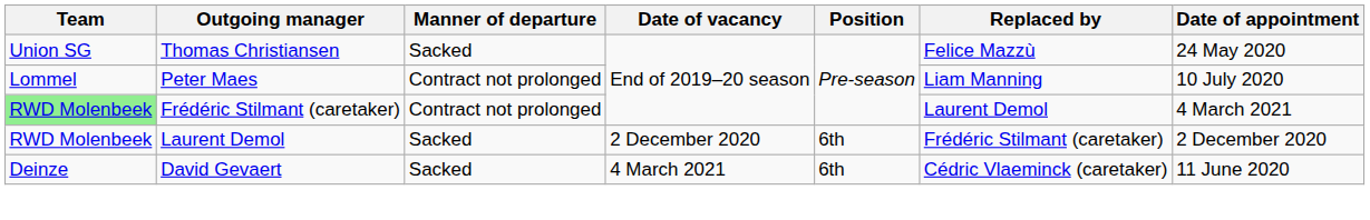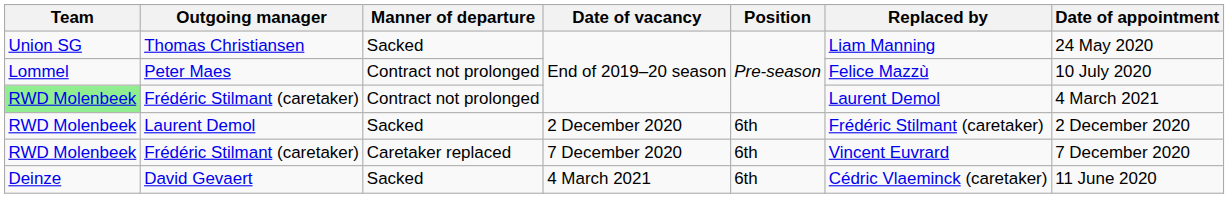Thomas Christiansen | Replaced by: Felice Mazzù -> Liam Manning
Peter Maes | Replaced by: Liam Manning -> Felice Mazzù
+ row: RWD Molenbeek | Frédéric Stilmant (caretaker) | Caretaker replaced | 7 December 2020 | 6th | Vincent Euvrard | 7 December 2020
